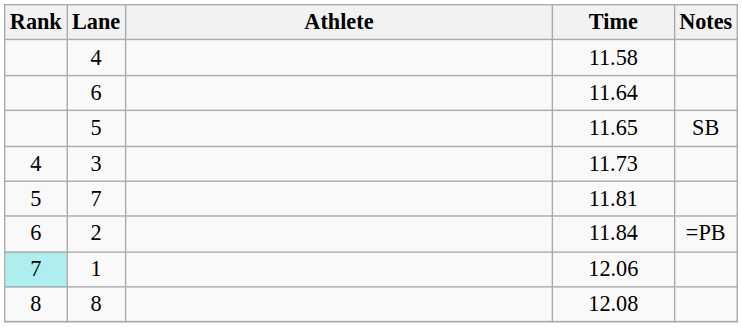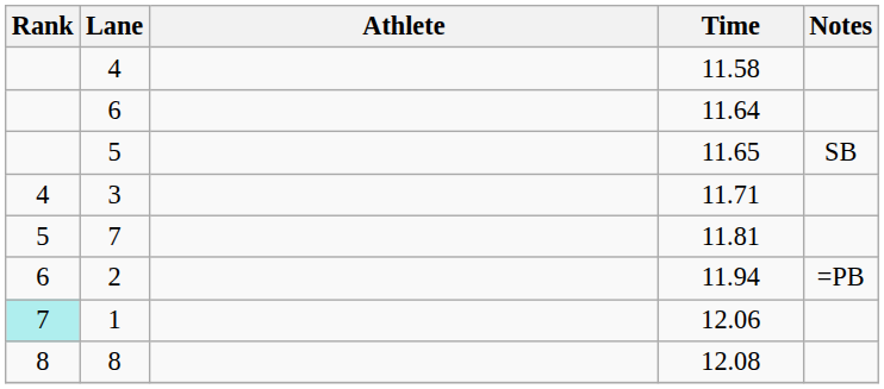3 | Time: 11.73 -> 11.71
2 | Time: 11.84 -> 11.94
